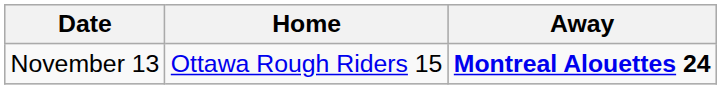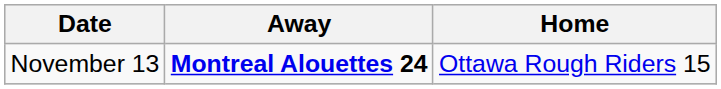columns swapped: Away <-> Home
